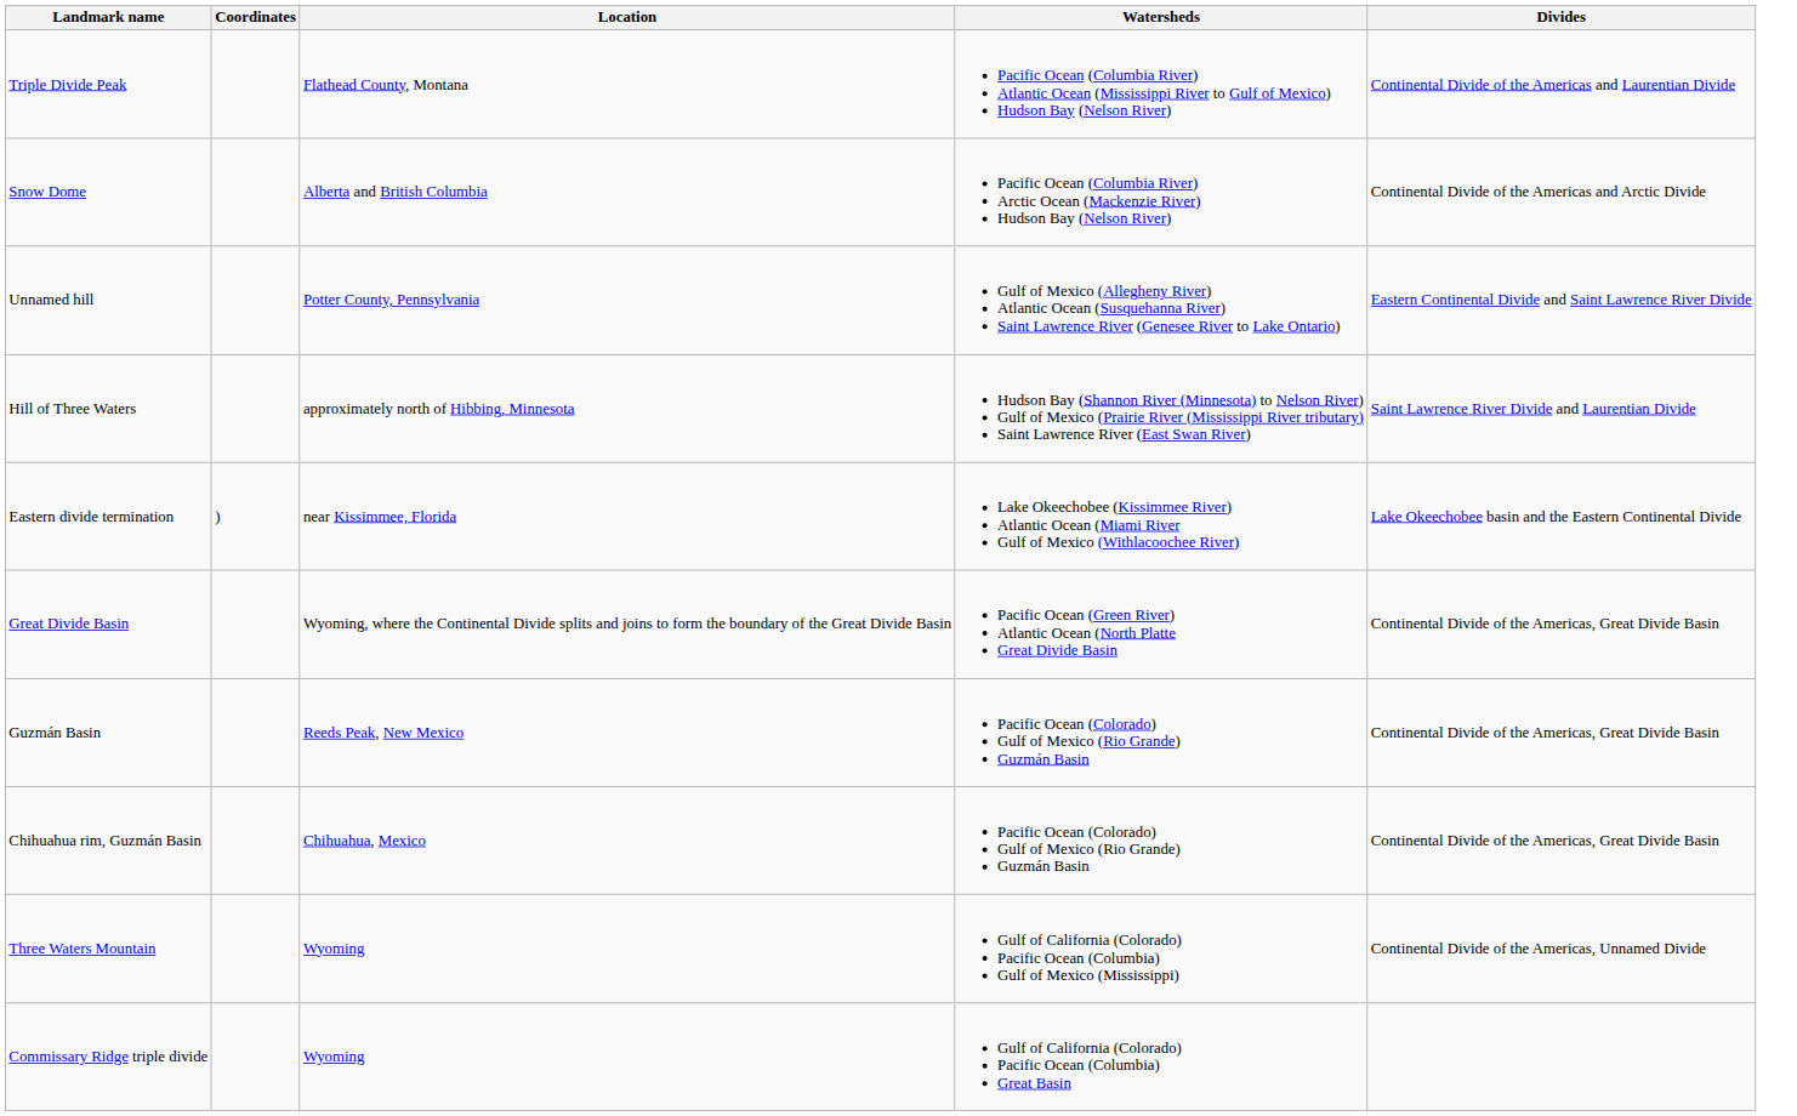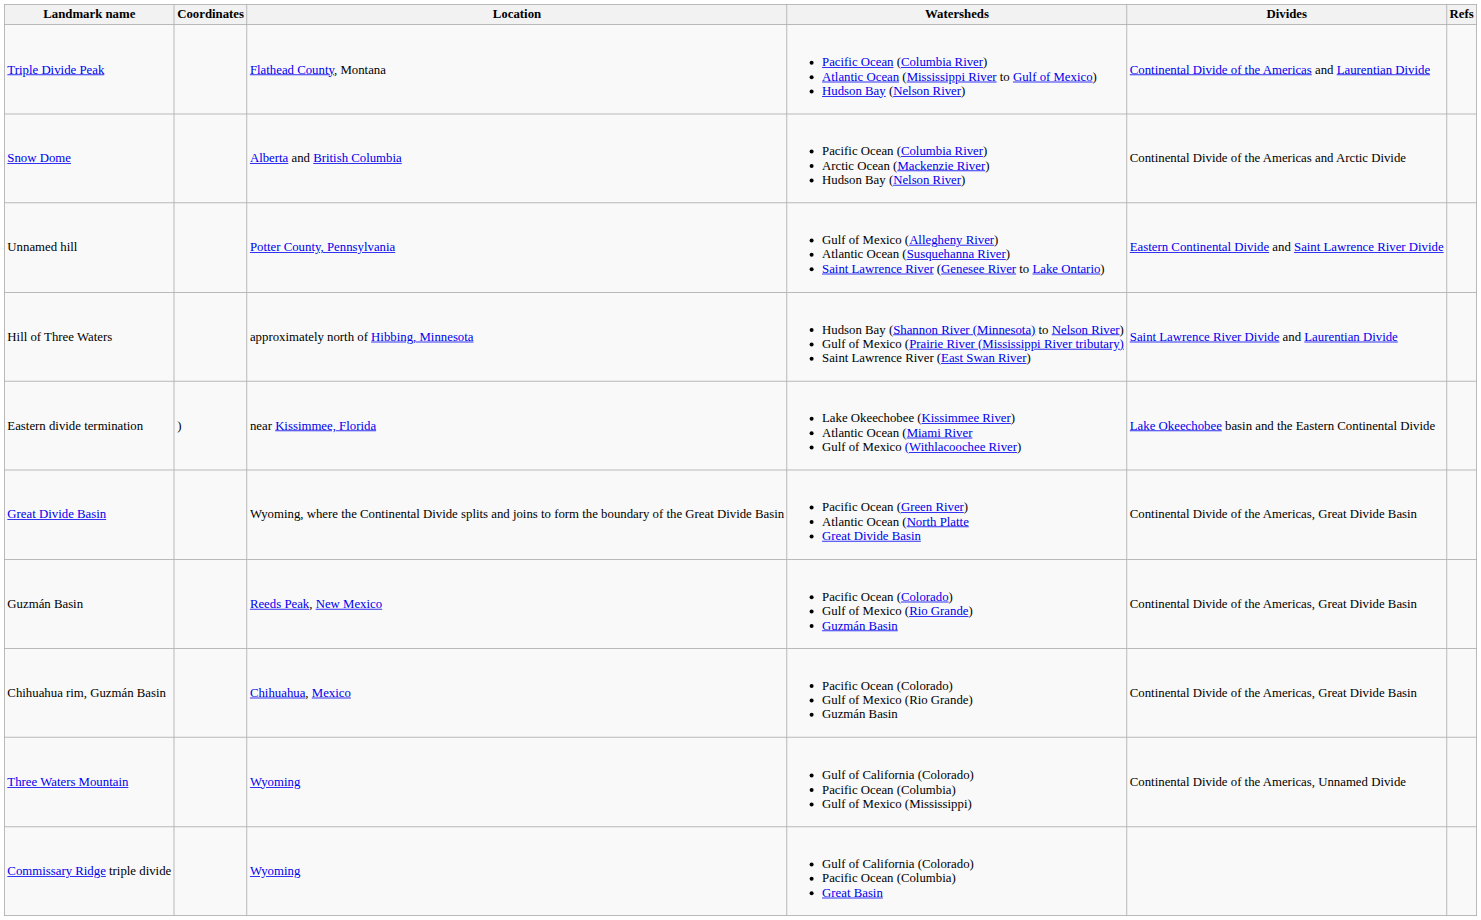+ column: Refs
